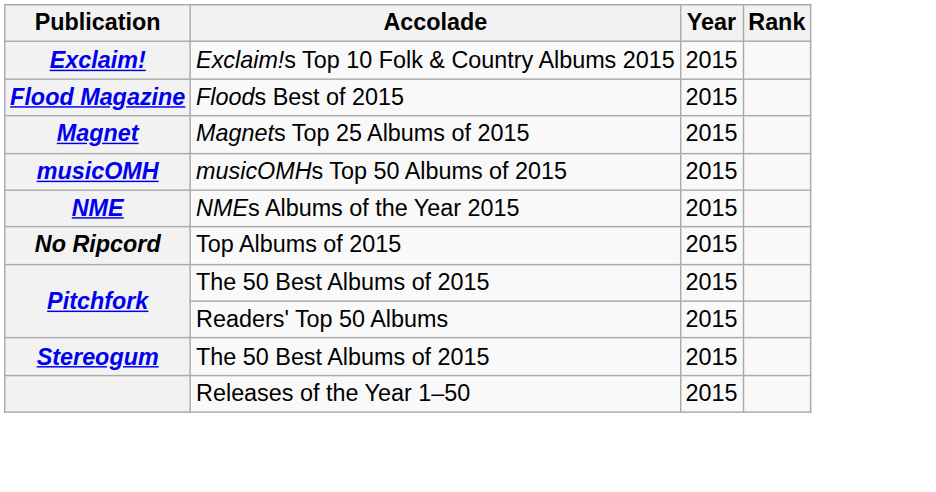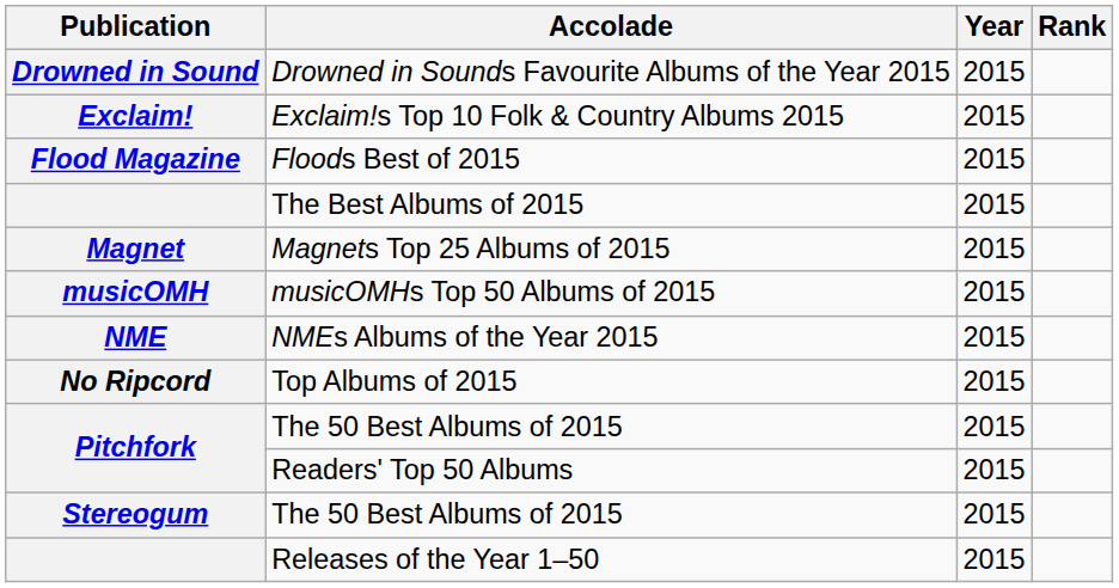+ row: Drowned in Sound | Drowned in Sounds Favourite Albums of the Year 2015 | 2015
+ row: The Best Albums of 2015 | 2015
